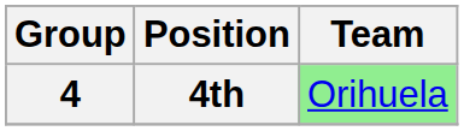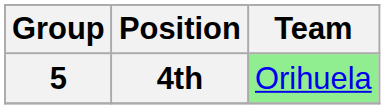4th | Group: 4 -> 5
